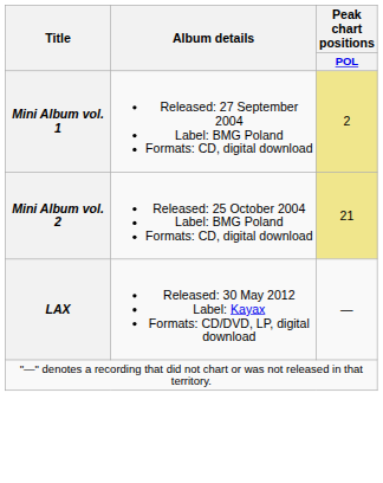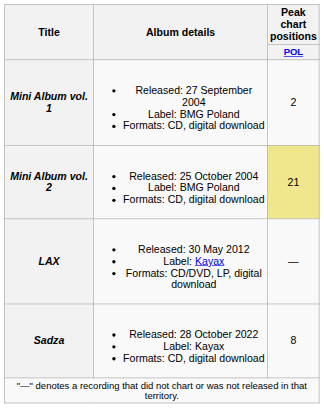Mini Album vol. 1 | Peak chart positions / POL: khaki background -> no background
+ row: Sadza | Released: 28 October 2022 Label: Kayax Formats: CD, digital download | 8
